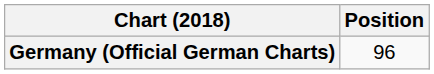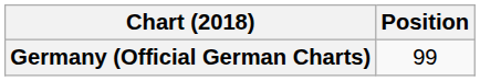Germany (Official German Charts) | Position: 96 -> 99
